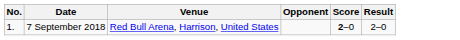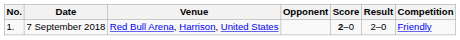+ column: Competition | Friendly
